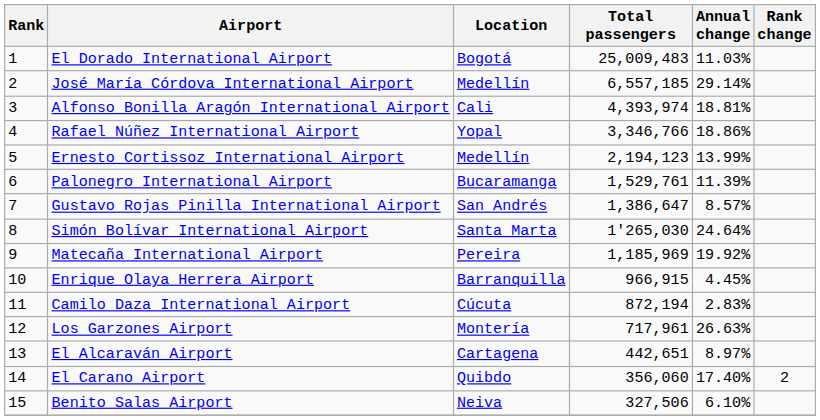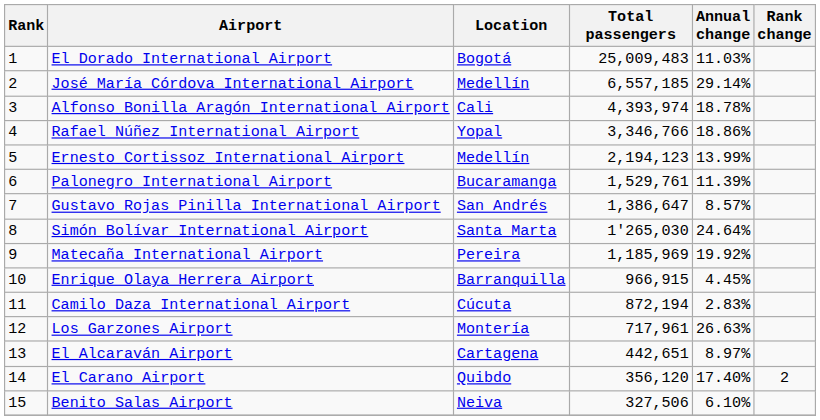Alfonso Bonilla Aragón International Airport | Annual change: 18.81% -> 18.78%
El Carano Airport | Total passengers: 356,060 -> 356,120
